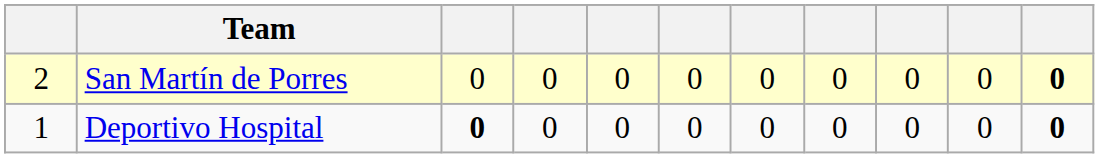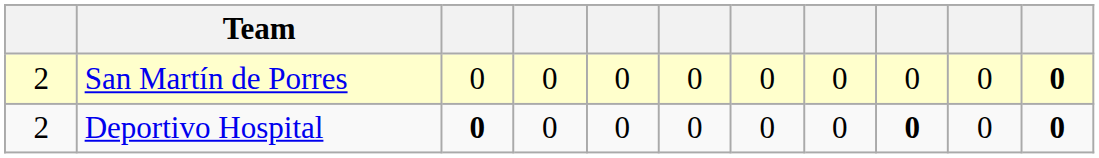Deportivo Hospital | column 1: 1 -> 2
Deportivo Hospital | column 9: normal -> bold
